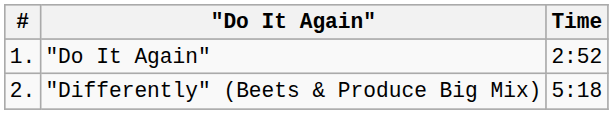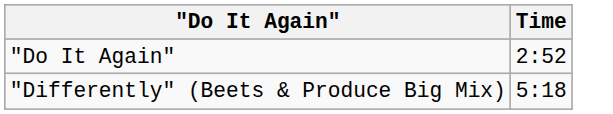- column: # | 1. | 2.
